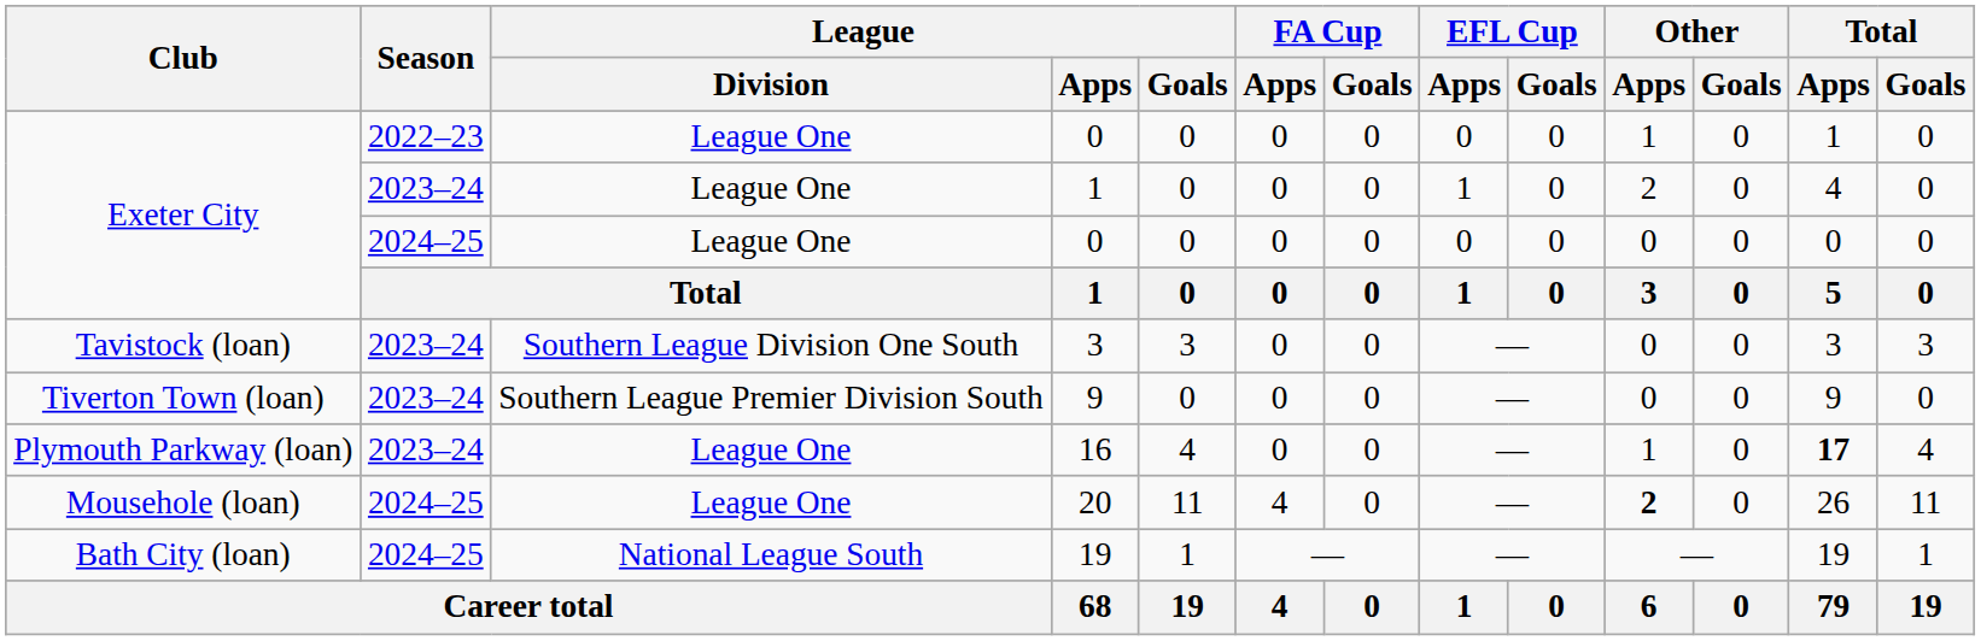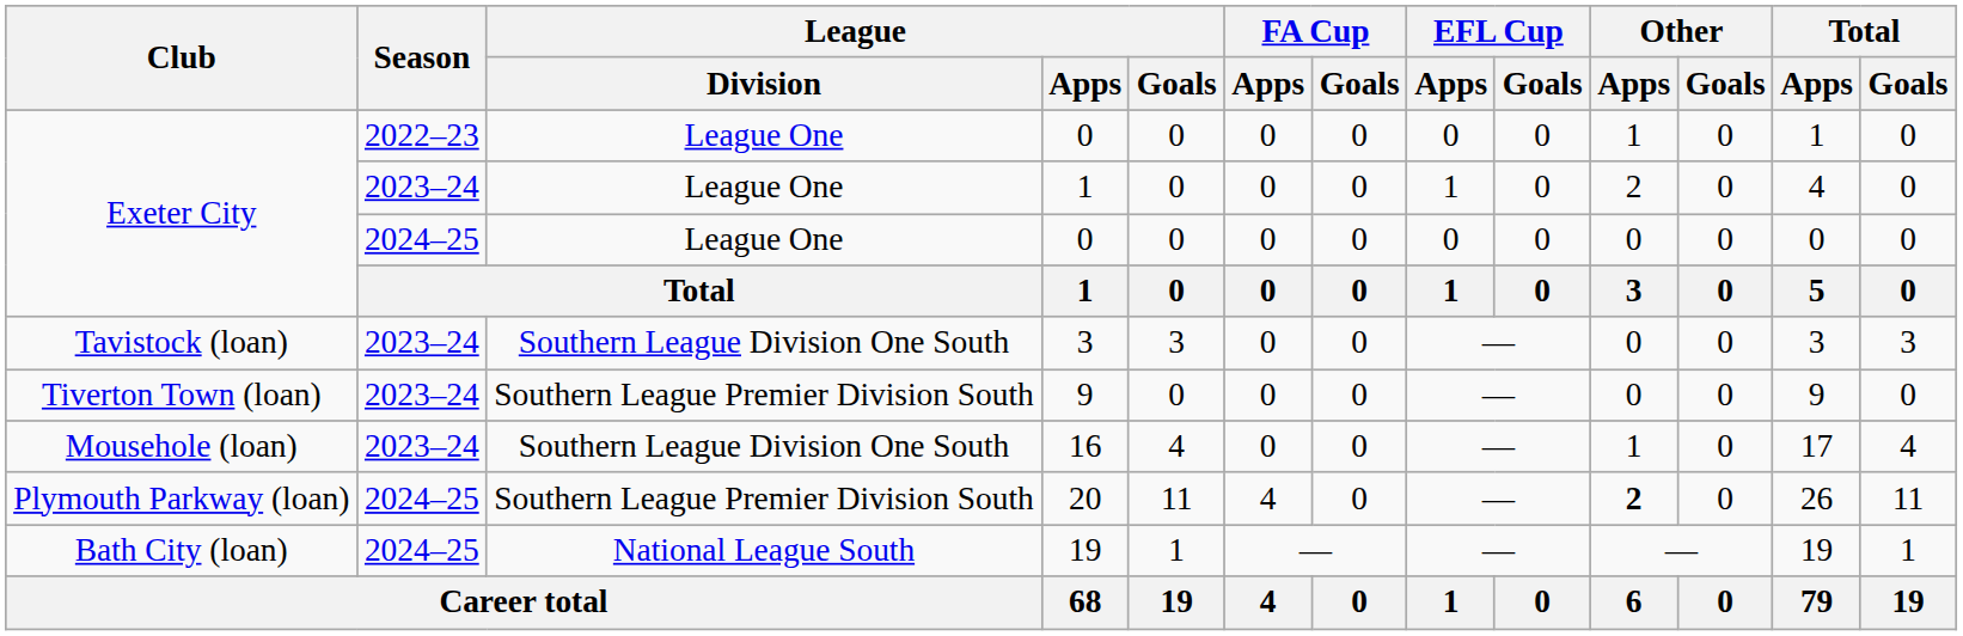16 | Club: Plymouth Parkway (loan) -> Mousehole (loan)
16 | League / Division: League One -> Southern League Division One South
16 | Total / Apps: bold -> normal
20 | Club: Mousehole (loan) -> Plymouth Parkway (loan)
20 | League / Division: League One -> Southern League Premier Division South
